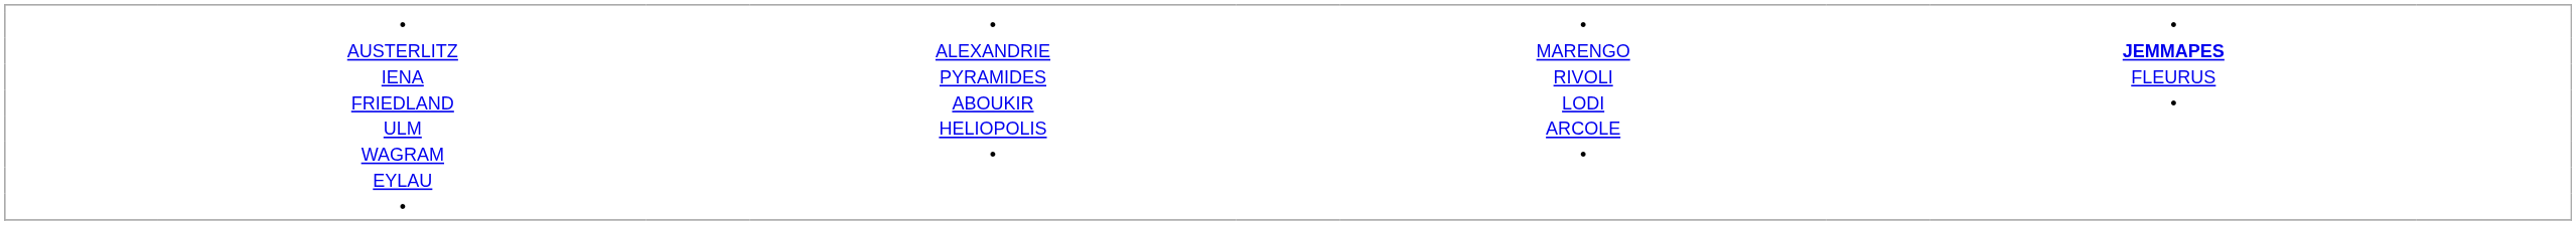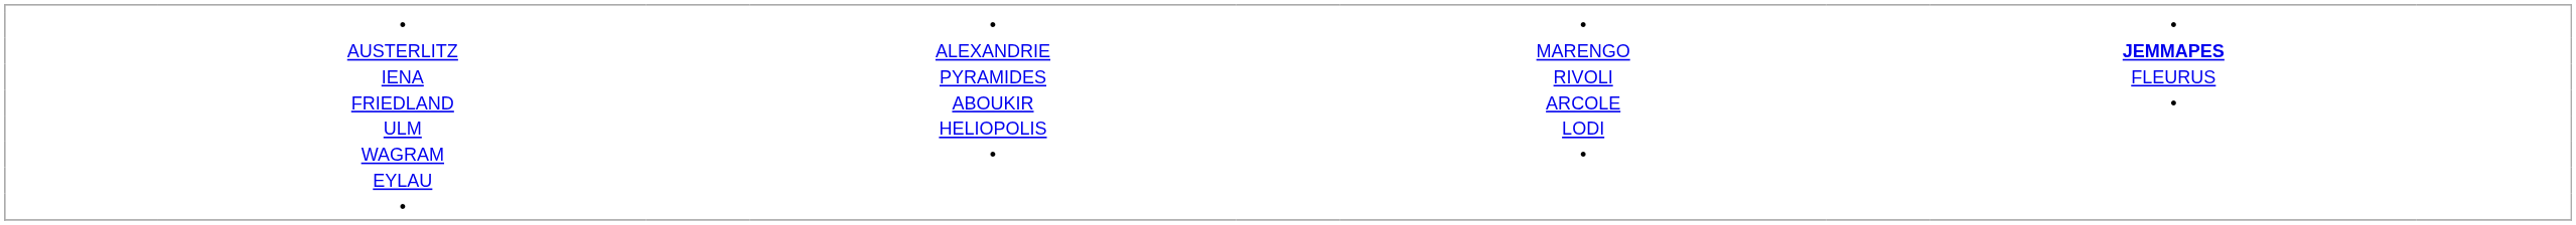FRIEDLAND | column 6: LODI -> ARCOLE
ULM | column 6: ARCOLE -> LODI
